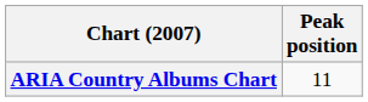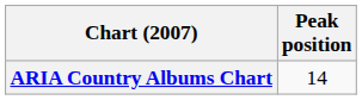ARIA Country Albums Chart | Peak position: 11 -> 14
